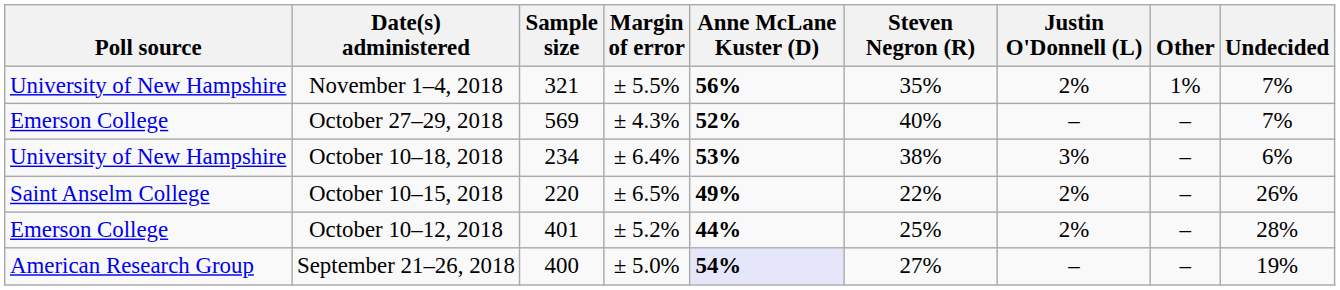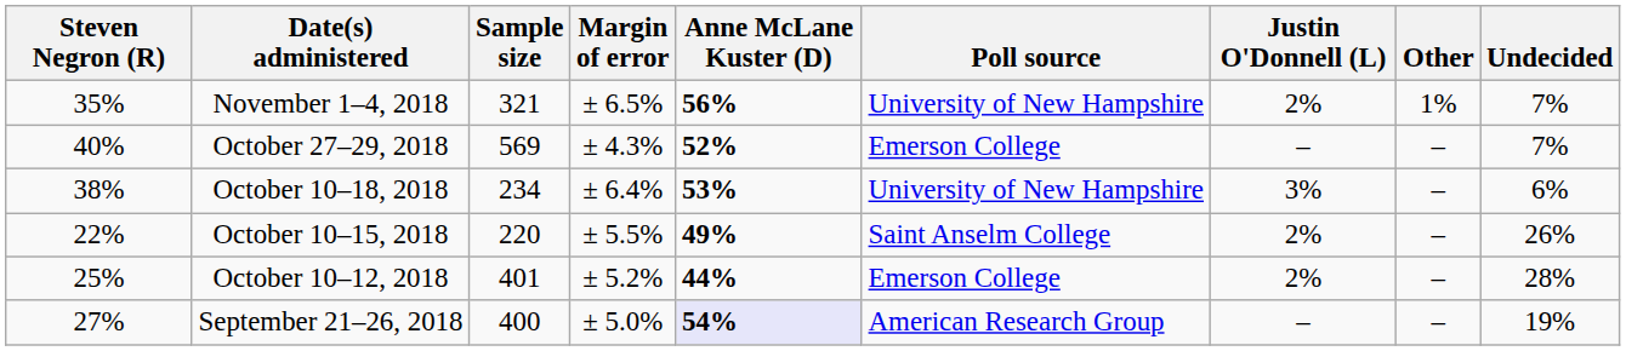columns swapped: Poll source <-> Steven Negron (R)
November 1–4, 2018 | Margin of error: ± 5.5% -> ± 6.5%
October 10–15, 2018 | Margin of error: ± 6.5% -> ± 5.5%
